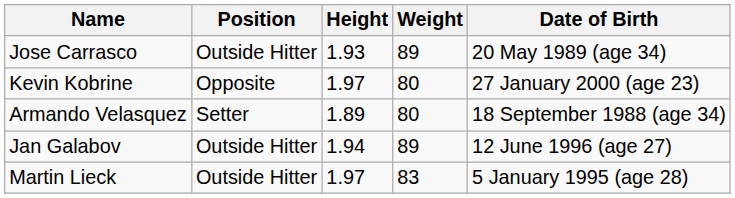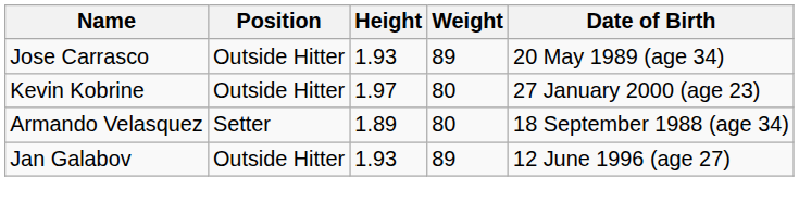Kevin Kobrine | Position: Opposite -> Outside Hitter
Jan Galabov | Height: 1.94 -> 1.93
- row: Martin Lieck | Outside Hitter | 1.97 | 83 | 5 January 1995 (age 28)
